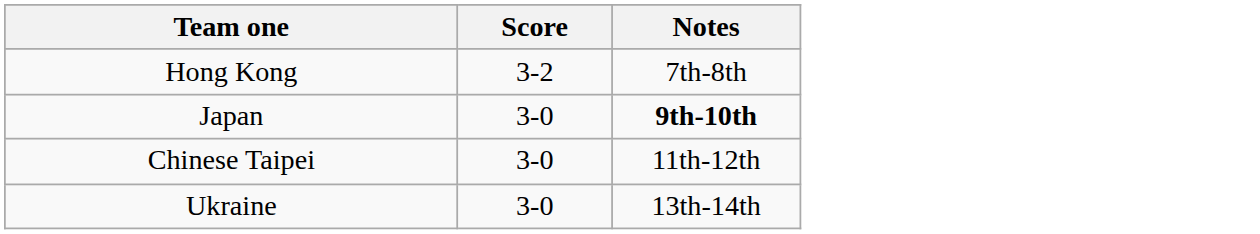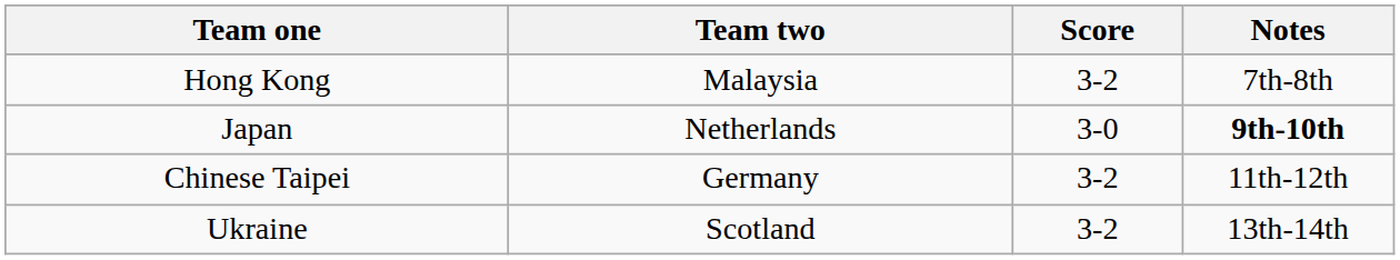+ column: Team two | Malaysia | Netherlands | Germany | Scotland
Chinese Taipei | Score: 3-0 -> 3-2
Ukraine | Score: 3-0 -> 3-2
